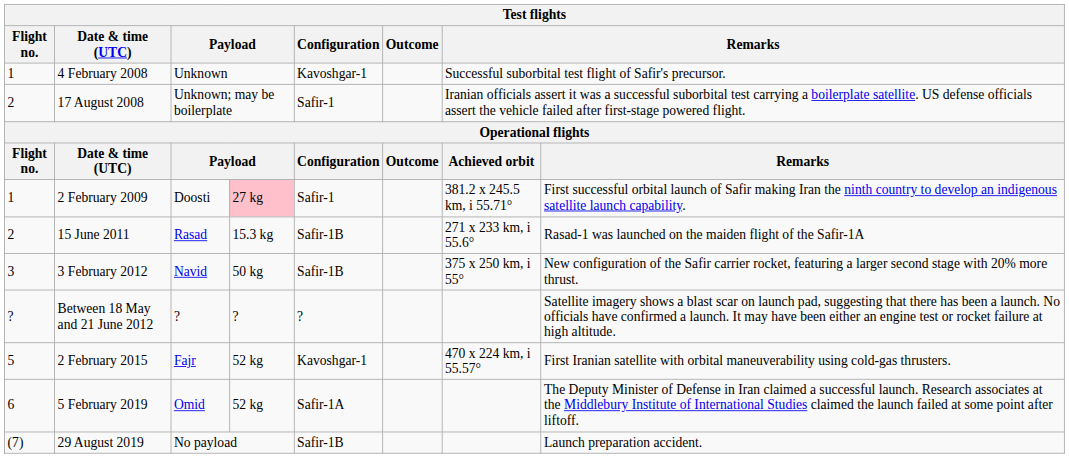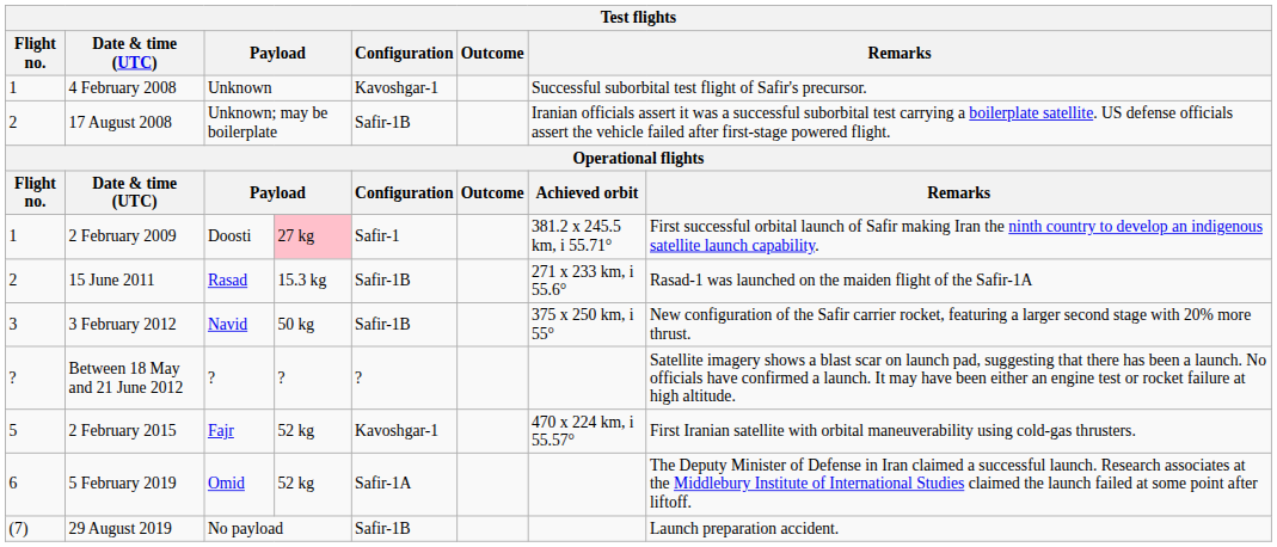17 August 2008 | Test flights / Configuration: Safir-1 -> Safir-1B
